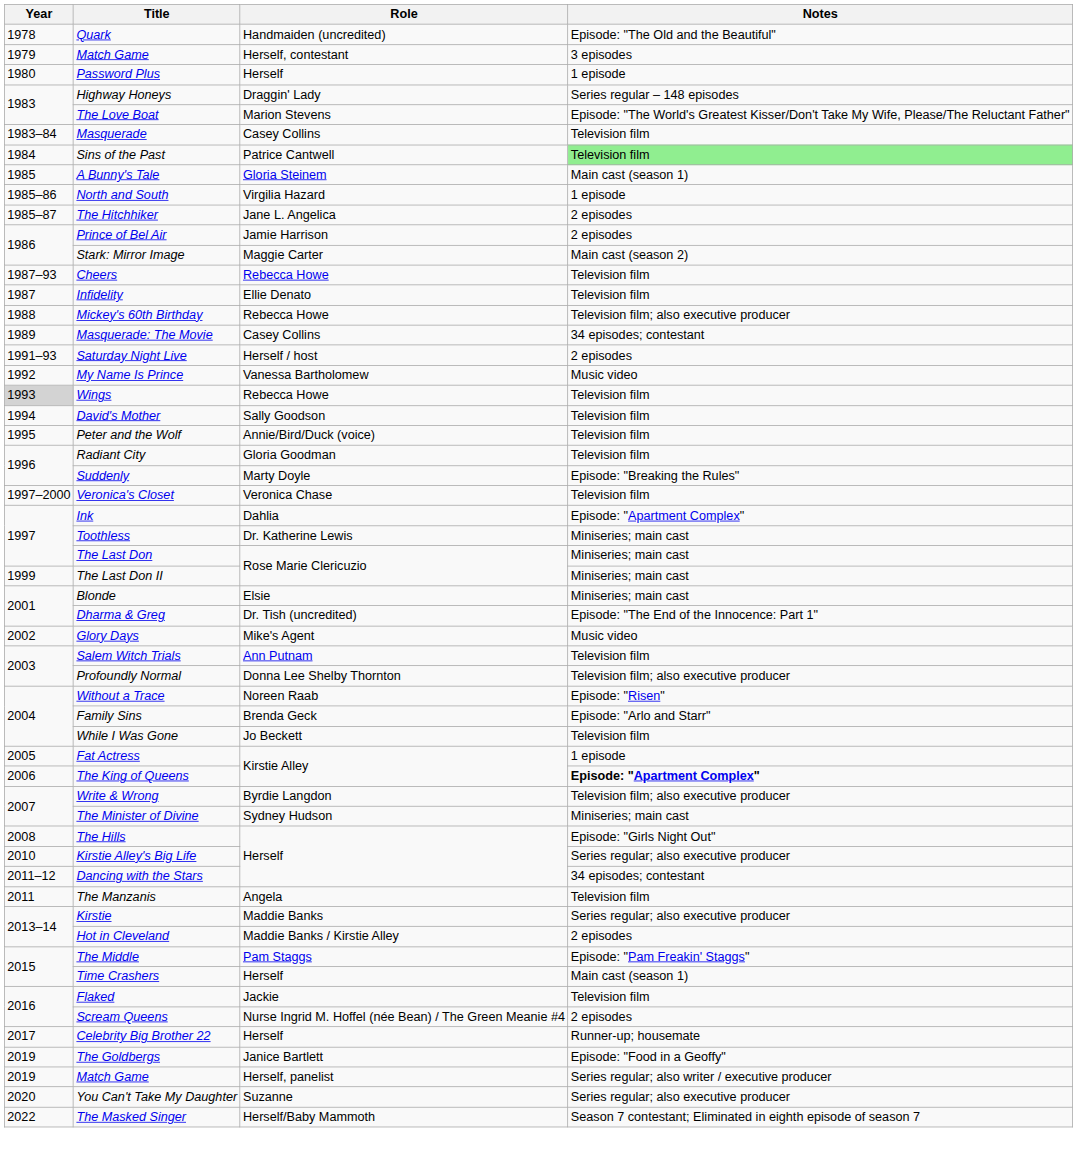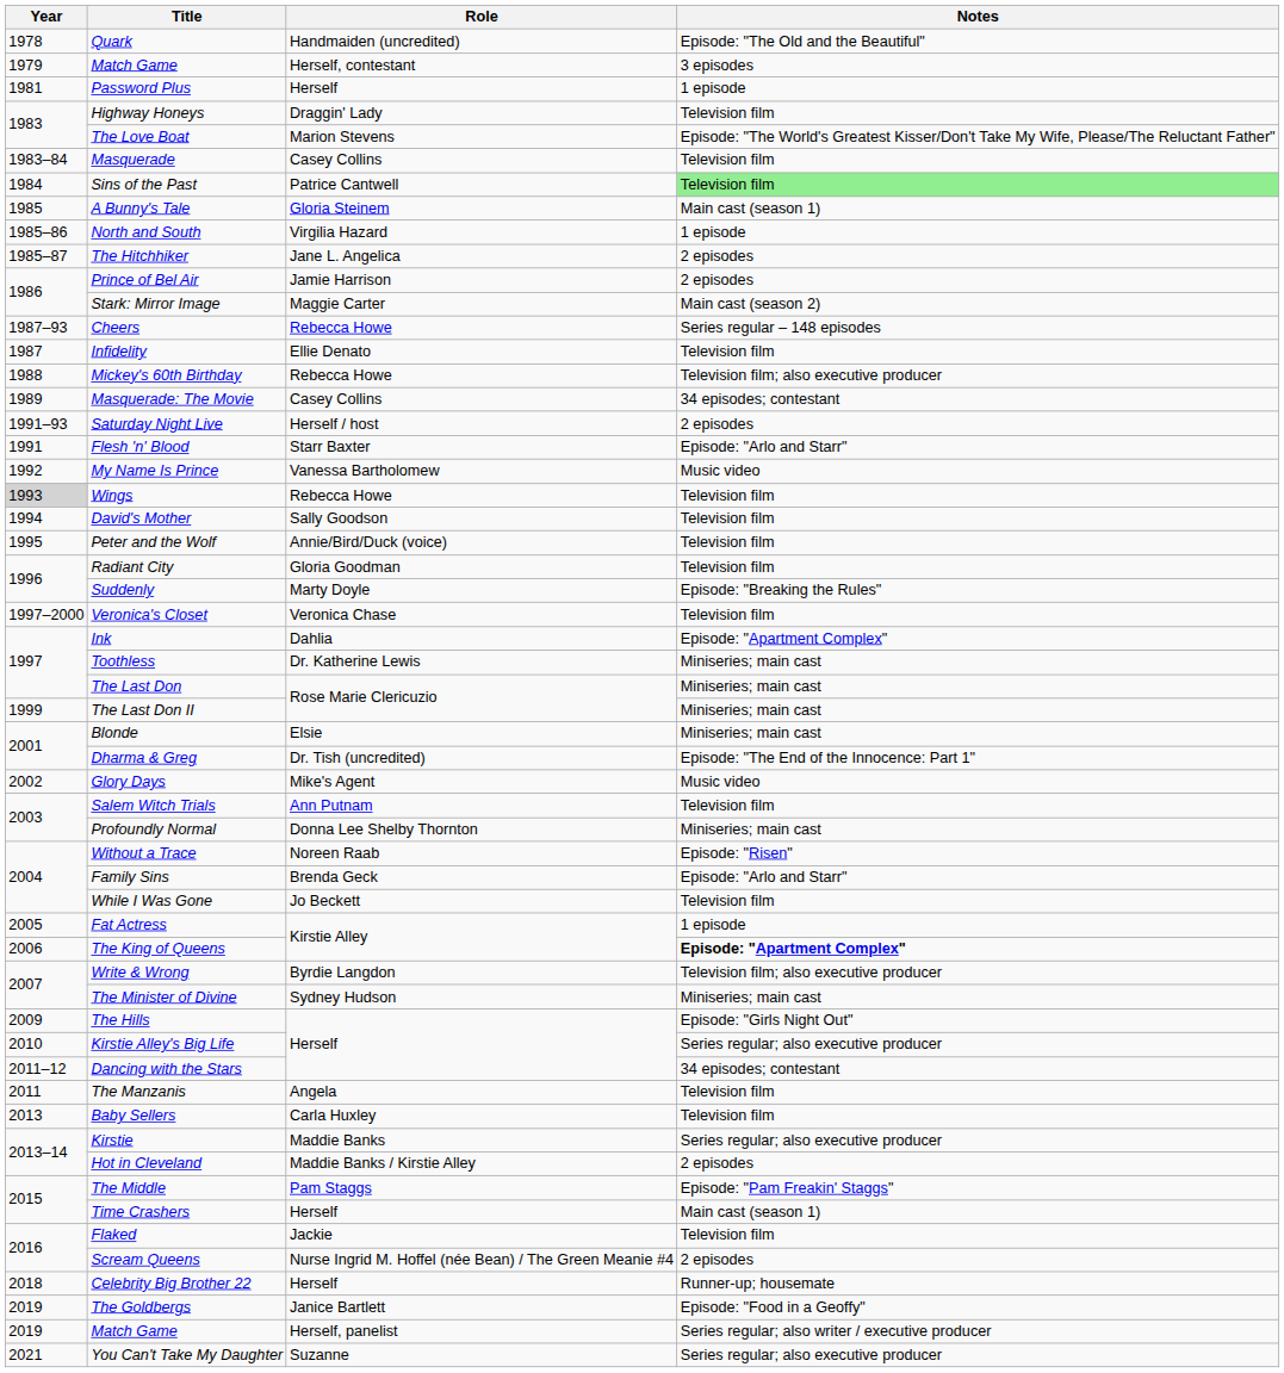Password Plus | Year: 1980 -> 1981
Highway Honeys | Notes: Series regular – 148 episodes -> Television film
Cheers | Notes: Television film -> Series regular – 148 episodes
+ row: 1991 | Flesh 'n' Blood | Starr Baxter | Episode: "Arlo and Starr"
Profoundly Normal | Notes: Television film; also executive producer -> Miniseries; main cast
The Hills | Year: 2008 -> 2009
+ row: 2013 | Baby Sellers | Carla Huxley | Television film
Celebrity Big Brother 22 | Year: 2017 -> 2018
You Can't Take My Daughter | Year: 2020 -> 2021
- row: 2022 | The Masked Singer | Herself/Baby Mammoth | Season 7 contestant; Eliminated in eighth episode of season 7
